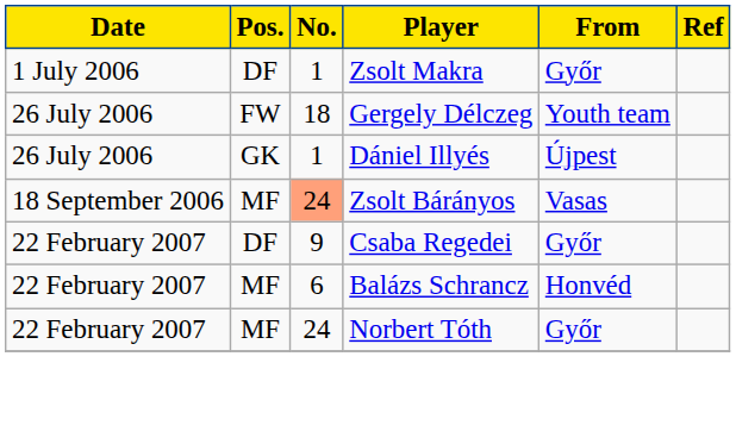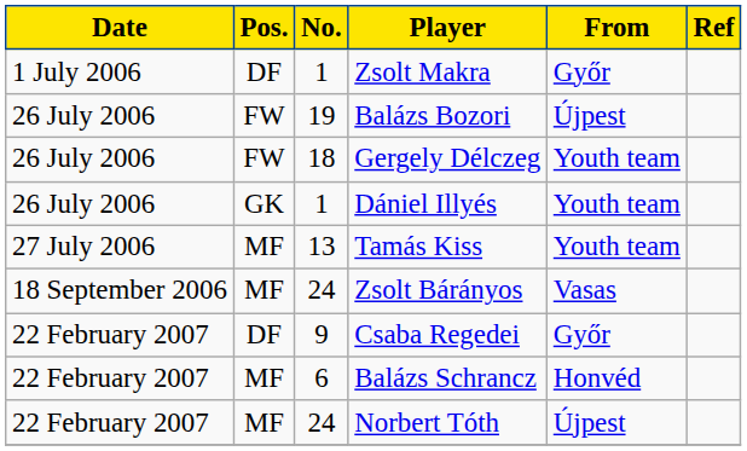+ row: 26 July 2006 | FW | 19 | Balázs Bozori | Újpest
Dániel Illyés | From: Újpest -> Youth team
+ row: 27 July 2006 | MF | 13 | Tamás Kiss | Youth team
Zsolt Bárányos | No.: lightsalmon background -> no background
Norbert Tóth | From: Győr -> Újpest
